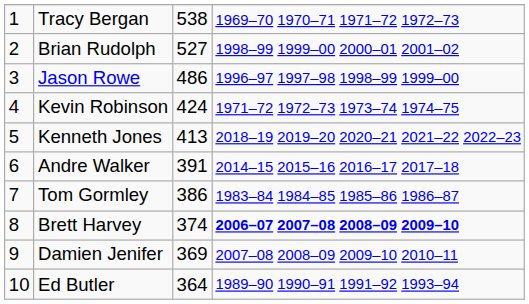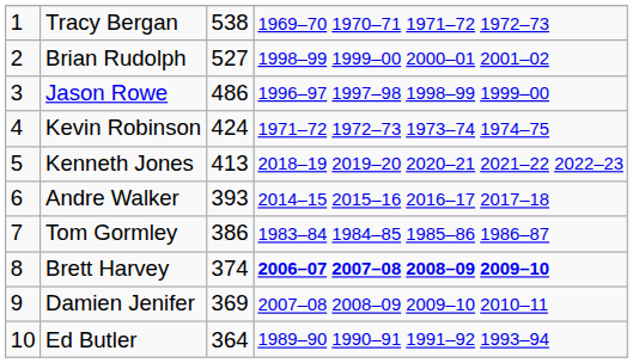Andre Walker | column 3: 391 -> 393
